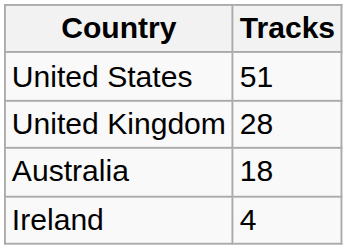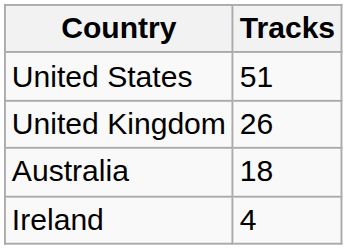United Kingdom | Tracks: 28 -> 26
